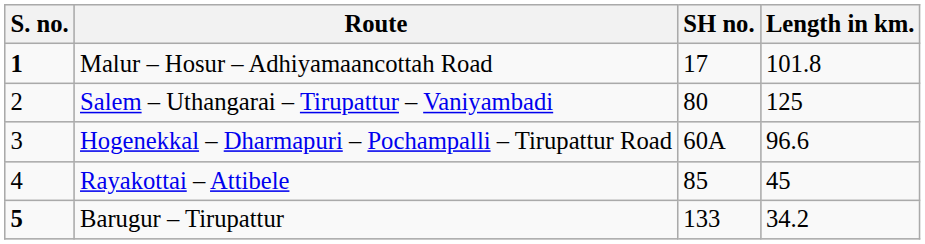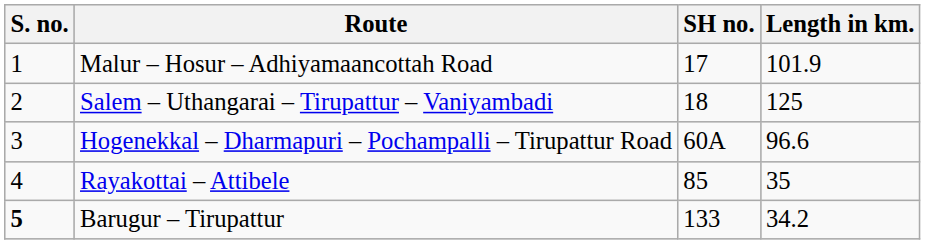Malur – Hosur – Adhiyamaancottah Road | S. no.: bold -> normal
Malur – Hosur – Adhiyamaancottah Road | Length in km.: 101.8 -> 101.9
Salem – Uthangarai – Tirupattur – Vaniyambadi | SH no.: 80 -> 18
Rayakottai – Attibele | Length in km.: 45 -> 35
